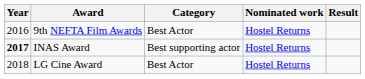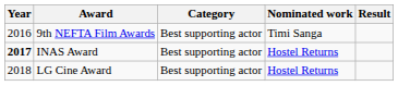9th NEFTA Film Awards | Category: Best Actor -> Best supporting actor
9th NEFTA Film Awards | Nominated work: Hostel Returns -> Timi Sanga
LG Cine Award | Category: Best Actor -> Best supporting actor
